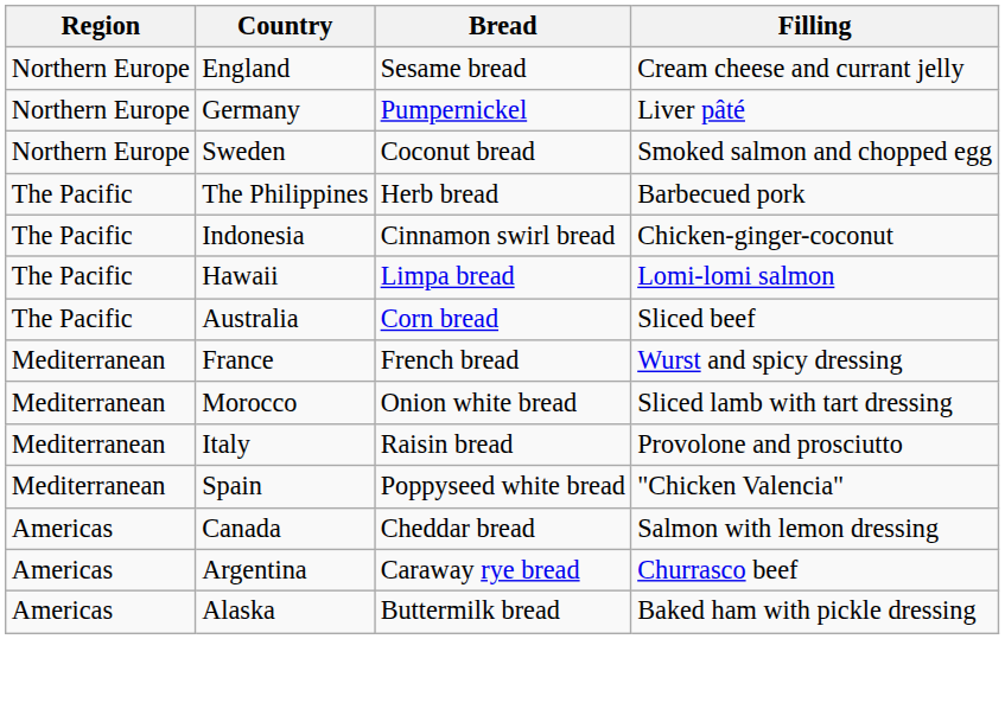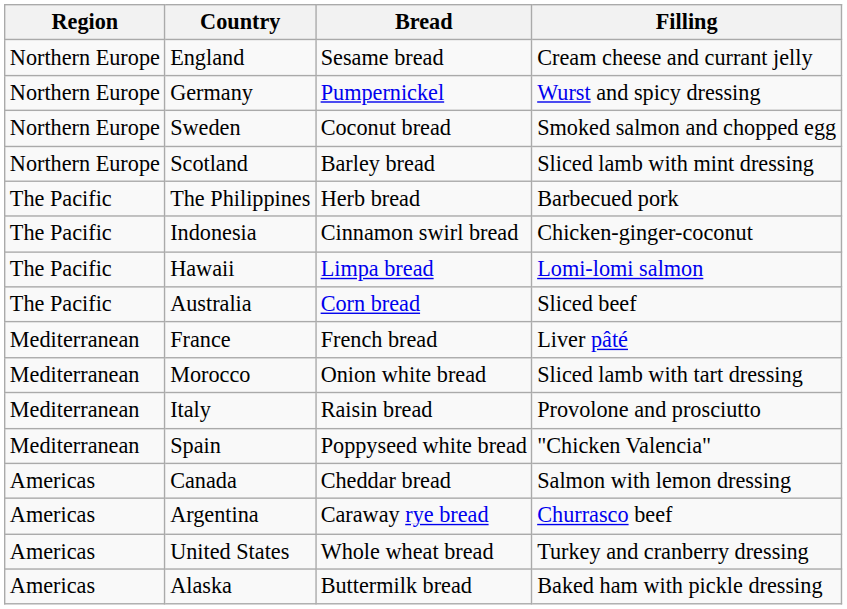Germany | Filling: Liver pâté -> Wurst and spicy dressing
+ row: Northern Europe | Scotland | Barley bread | Sliced lamb with mint dressing
France | Filling: Wurst and spicy dressing -> Liver pâté
+ row: Americas | United States | Whole wheat bread | Turkey and cranberry dressing
